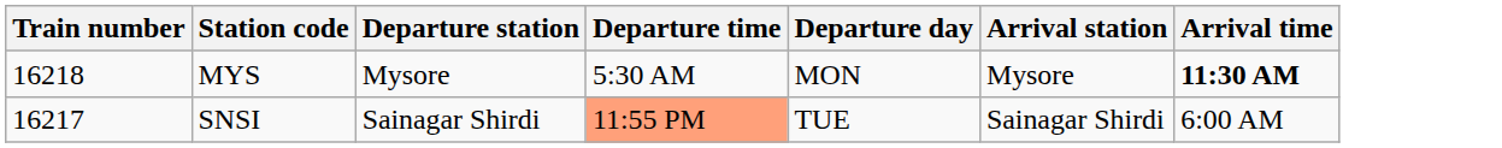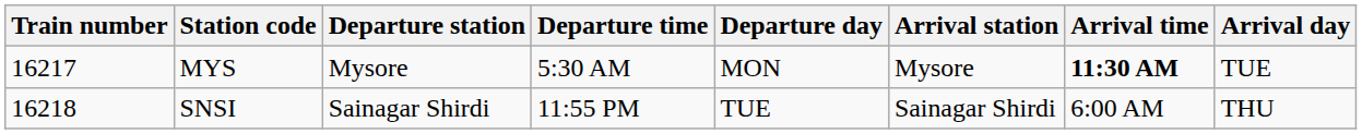+ column: Arrival day | TUE | THU
MYS | Train number: 16218 -> 16217
SNSI | Train number: 16217 -> 16218
SNSI | Departure time: lightsalmon background -> no background
